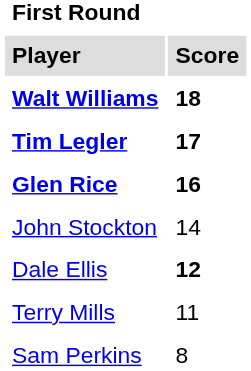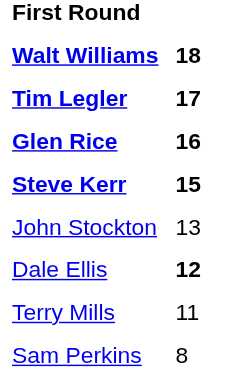- row: Player | Score
+ row: Steve Kerr | 15
John Stockton | column 2: 14 -> 13
